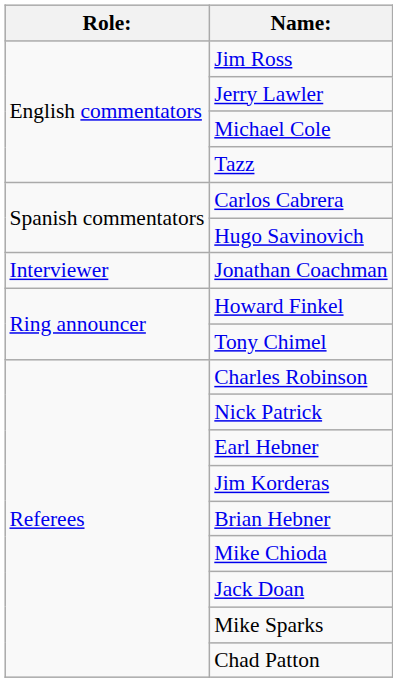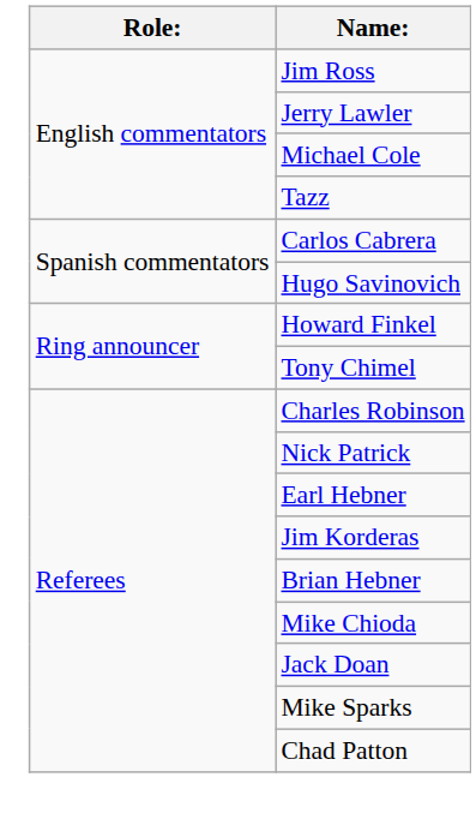- row: Interviewer | Jonathan Coachman
